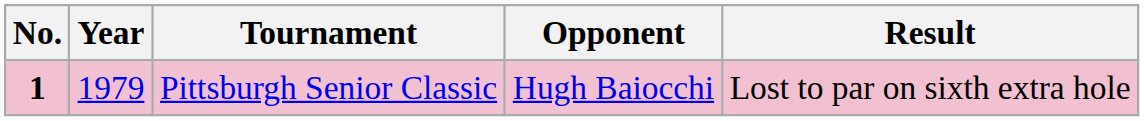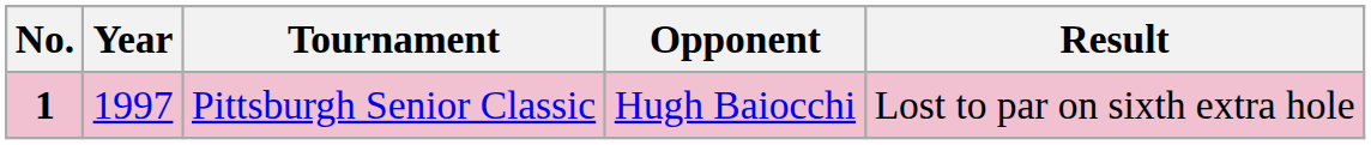Pittsburgh Senior Classic | Year: 1979 -> 1997
